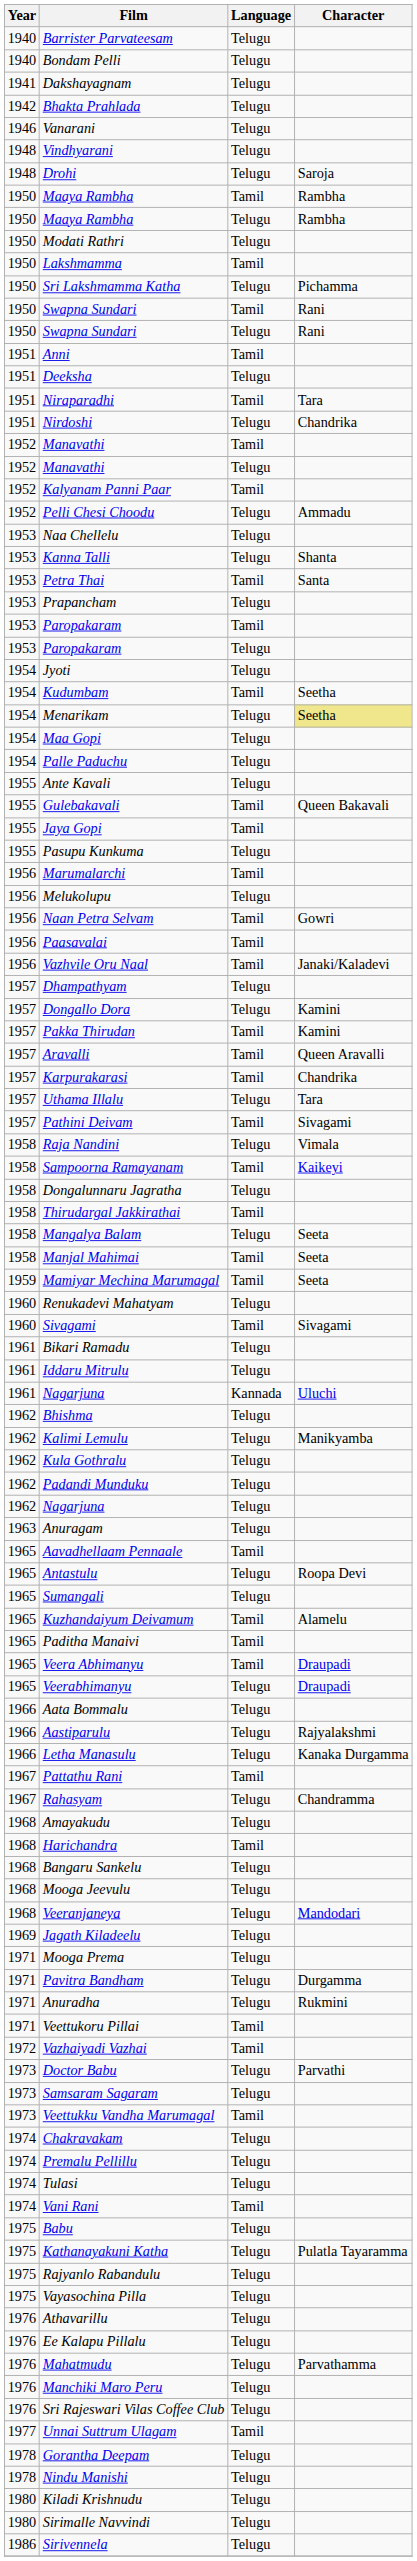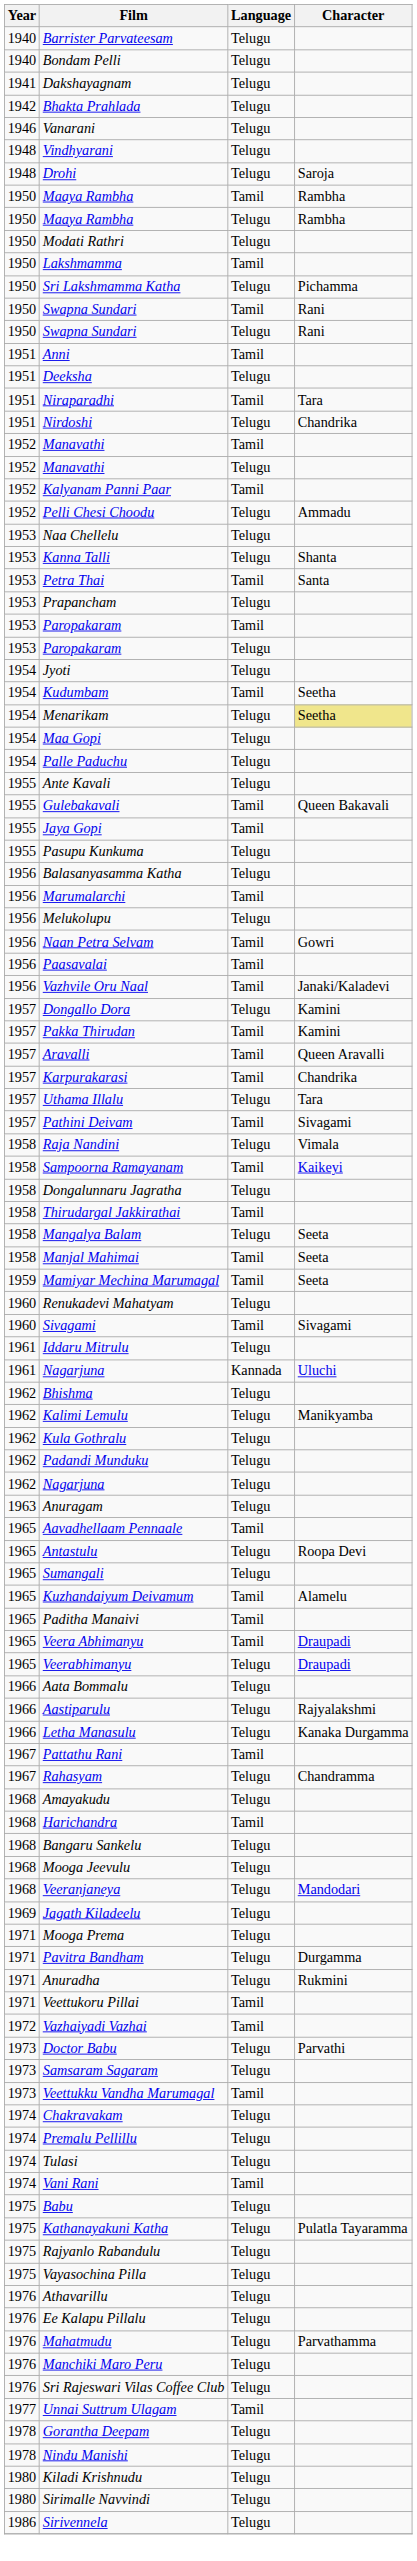+ row: 1956 | Balasanyasamma Katha | Telugu
- row: 1957 | Dhampathyam | Telugu
- row: 1961 | Bikari Ramadu | Telugu
